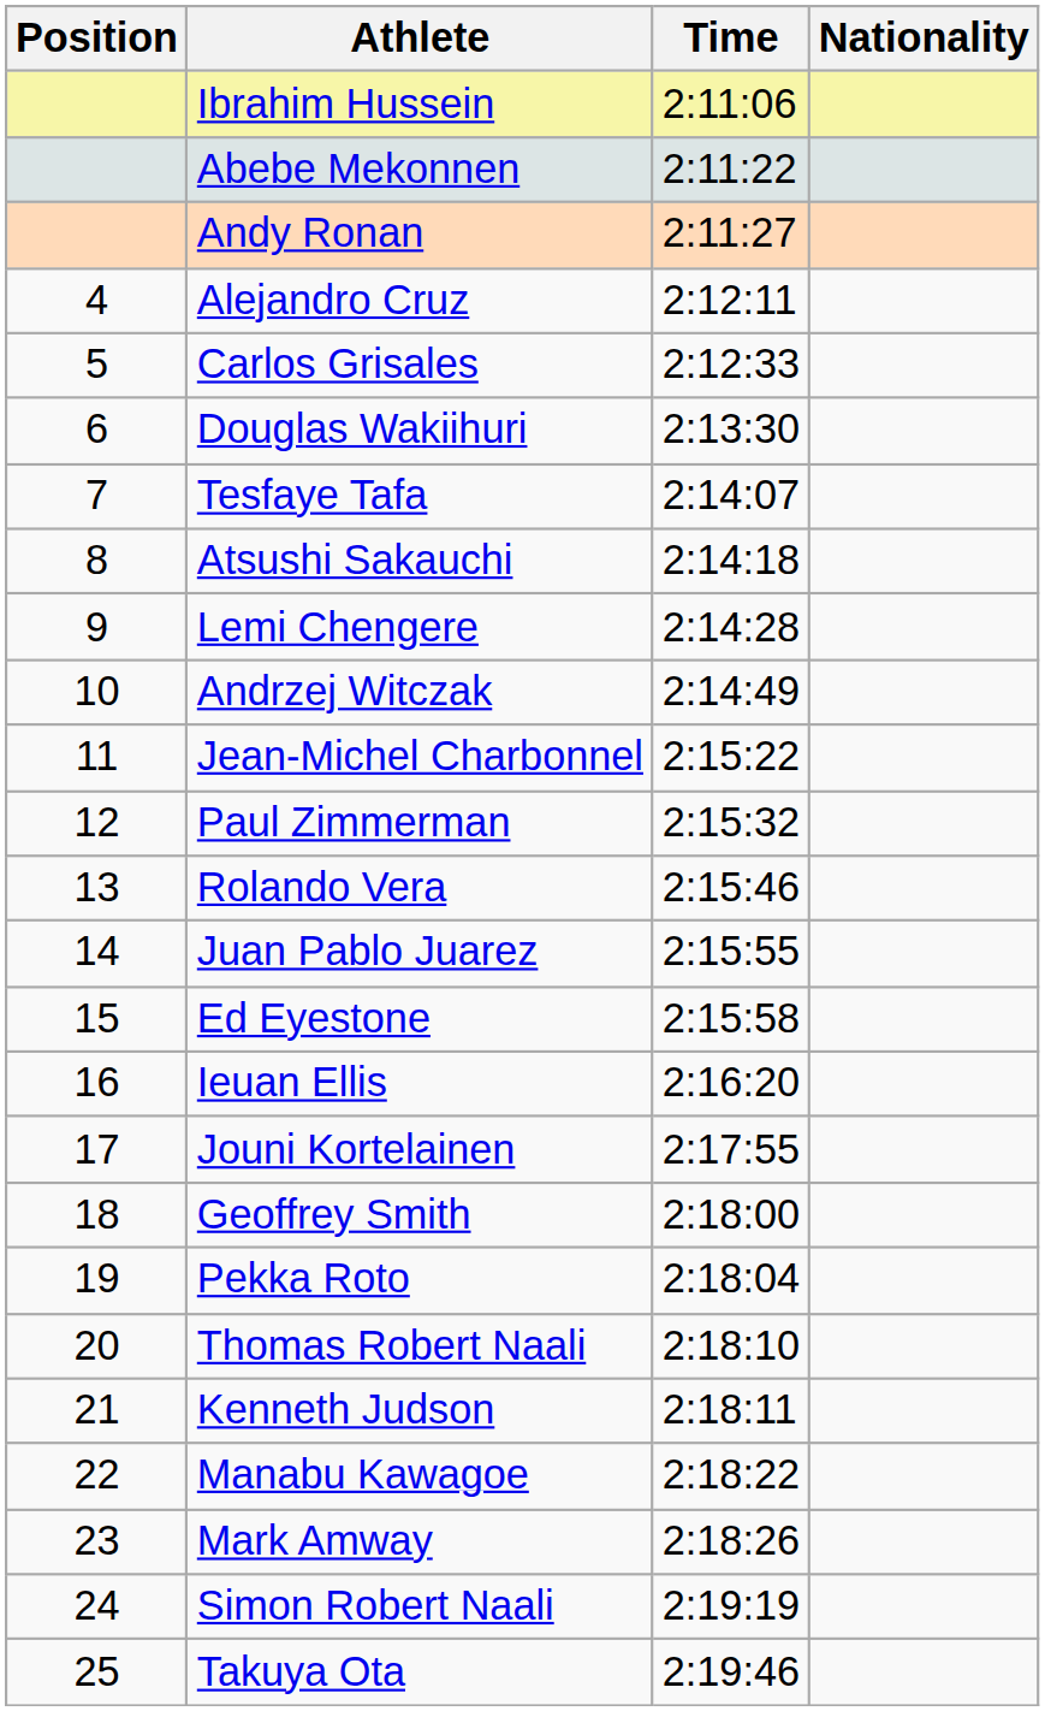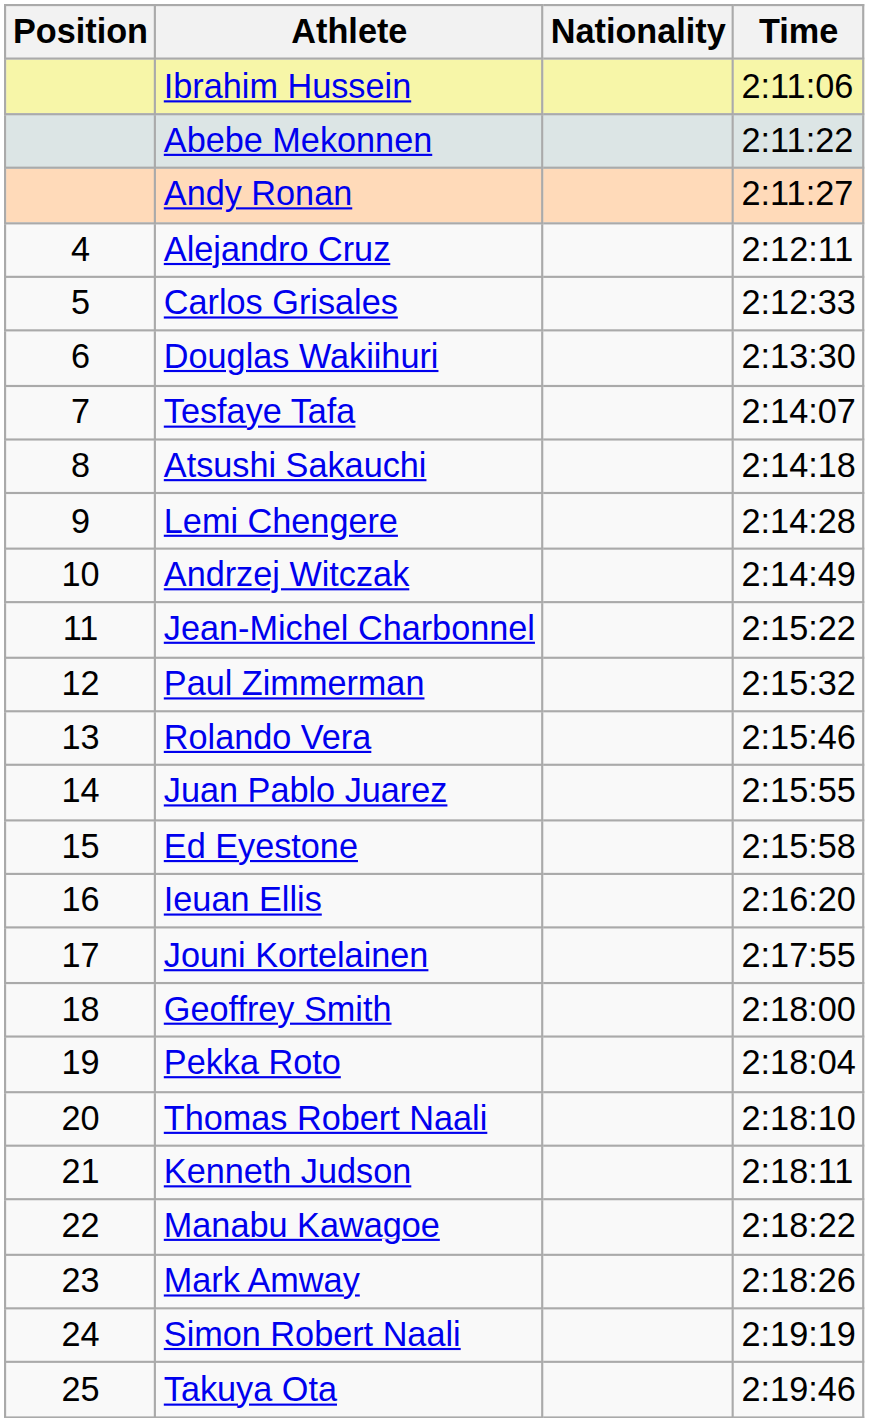columns swapped: Nationality <-> Time
